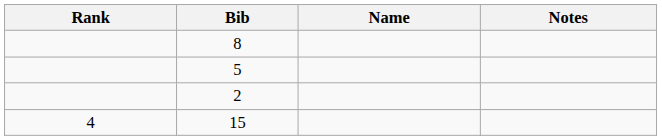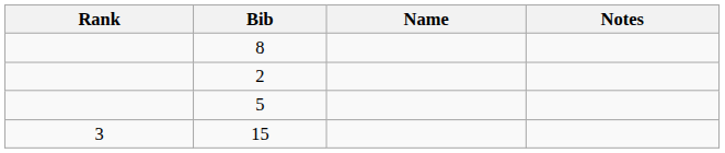rows swapped: 2 <-> 5
15 | Rank: 4 -> 3
